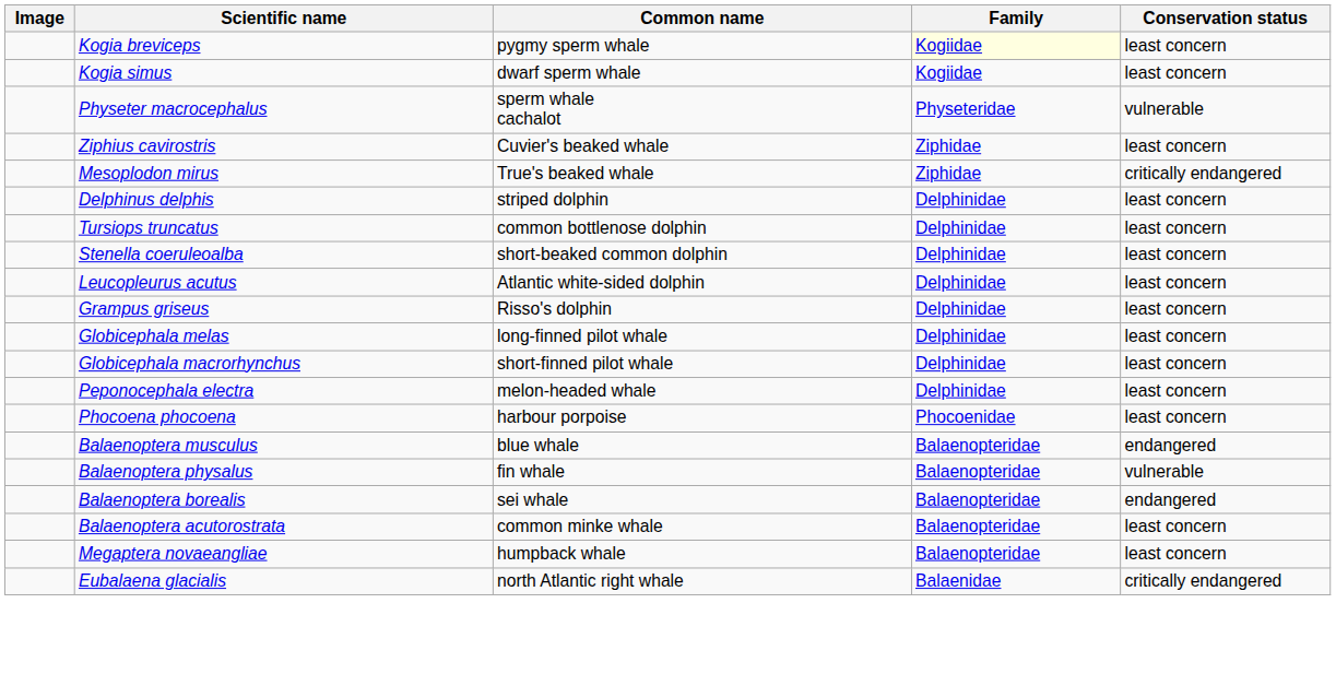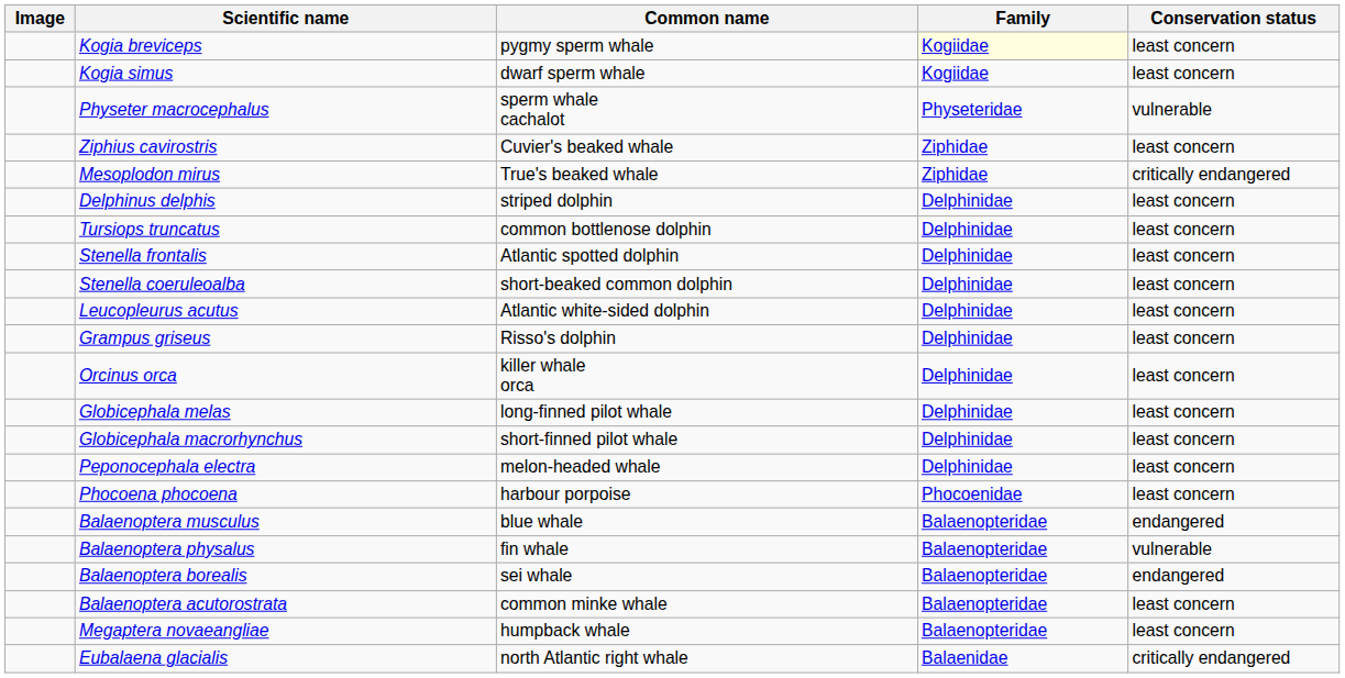+ row: Stenella frontalis | Atlantic spotted dolphin | Delphinidae | least concern
+ row: Orcinus orca | killer whale orca | Delphinidae | least concern
